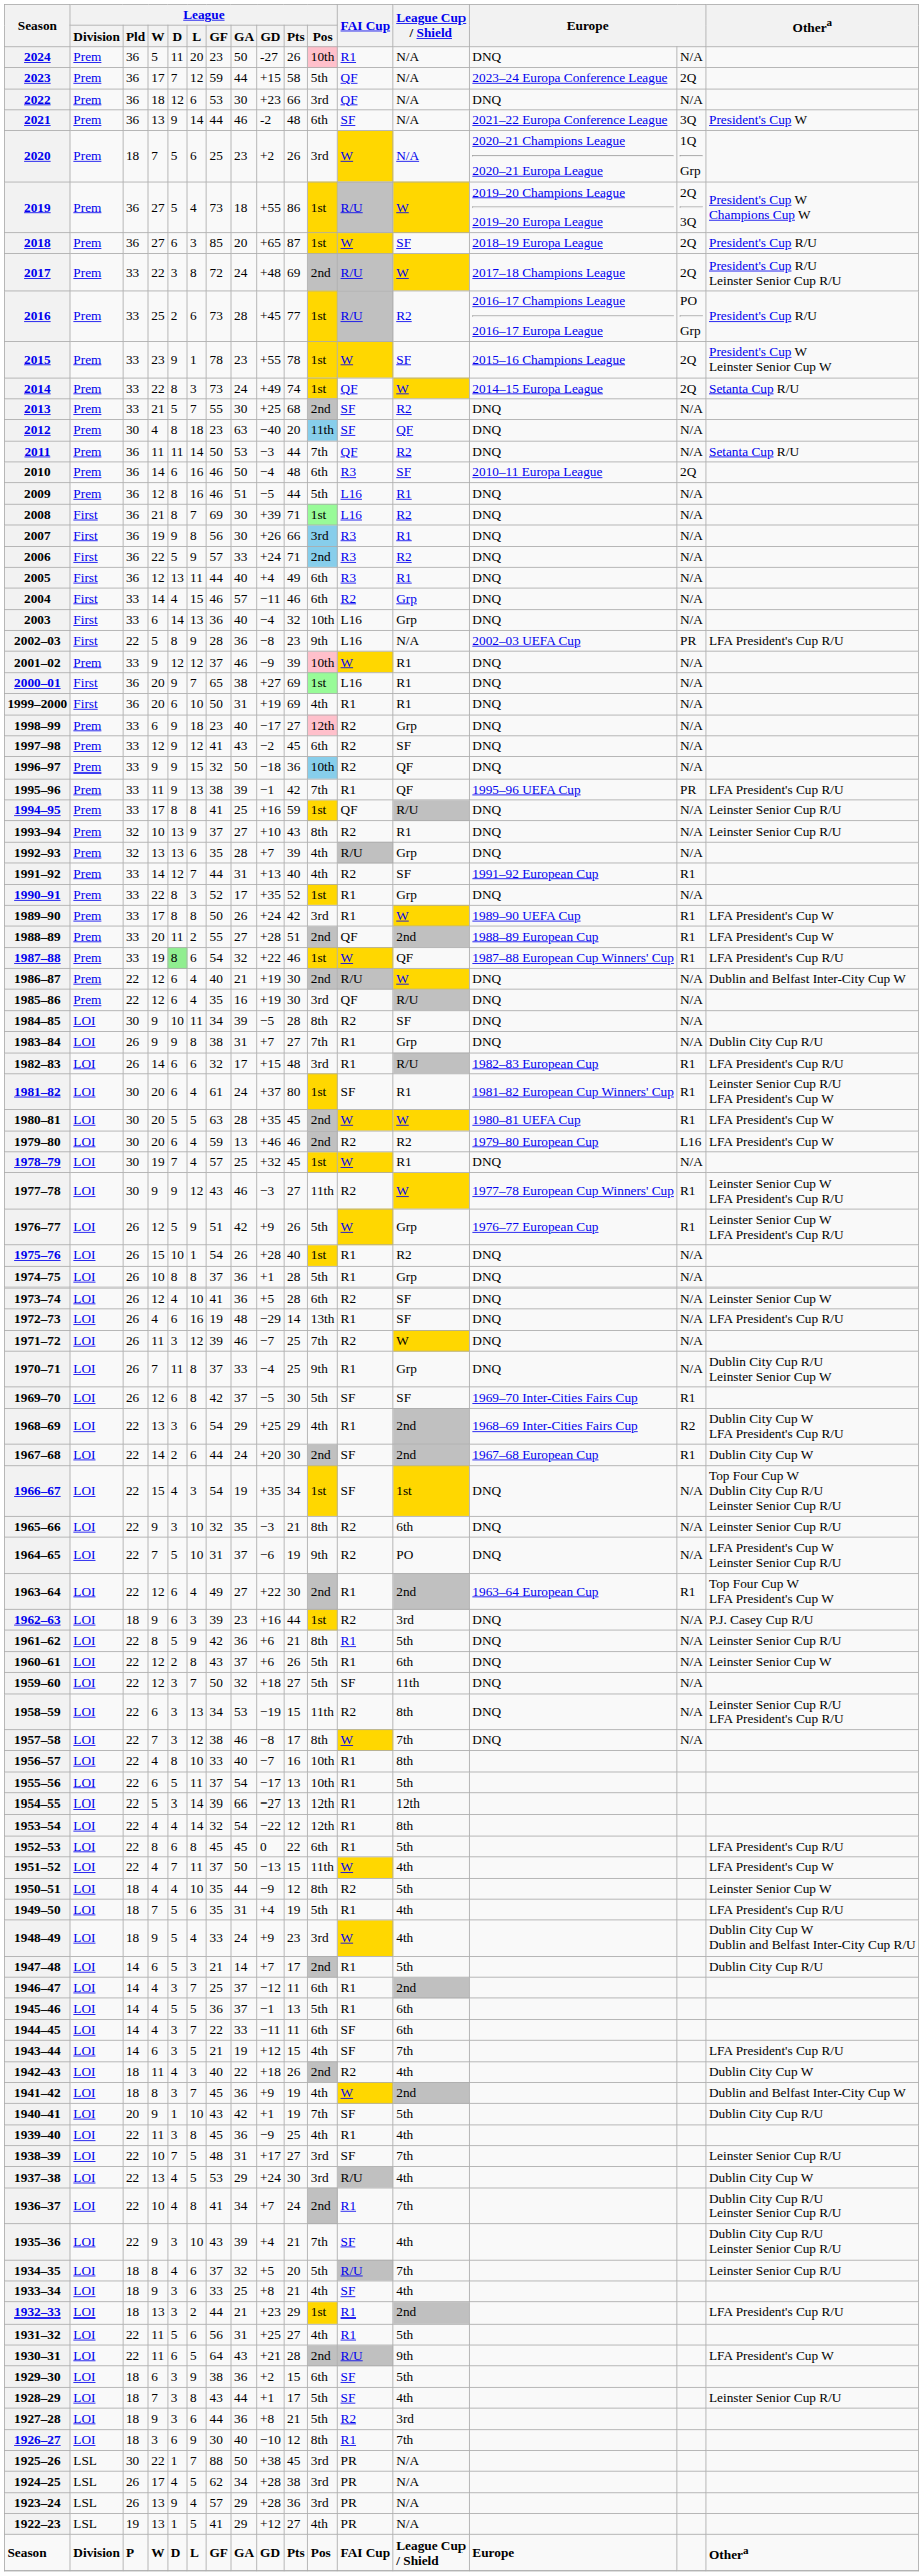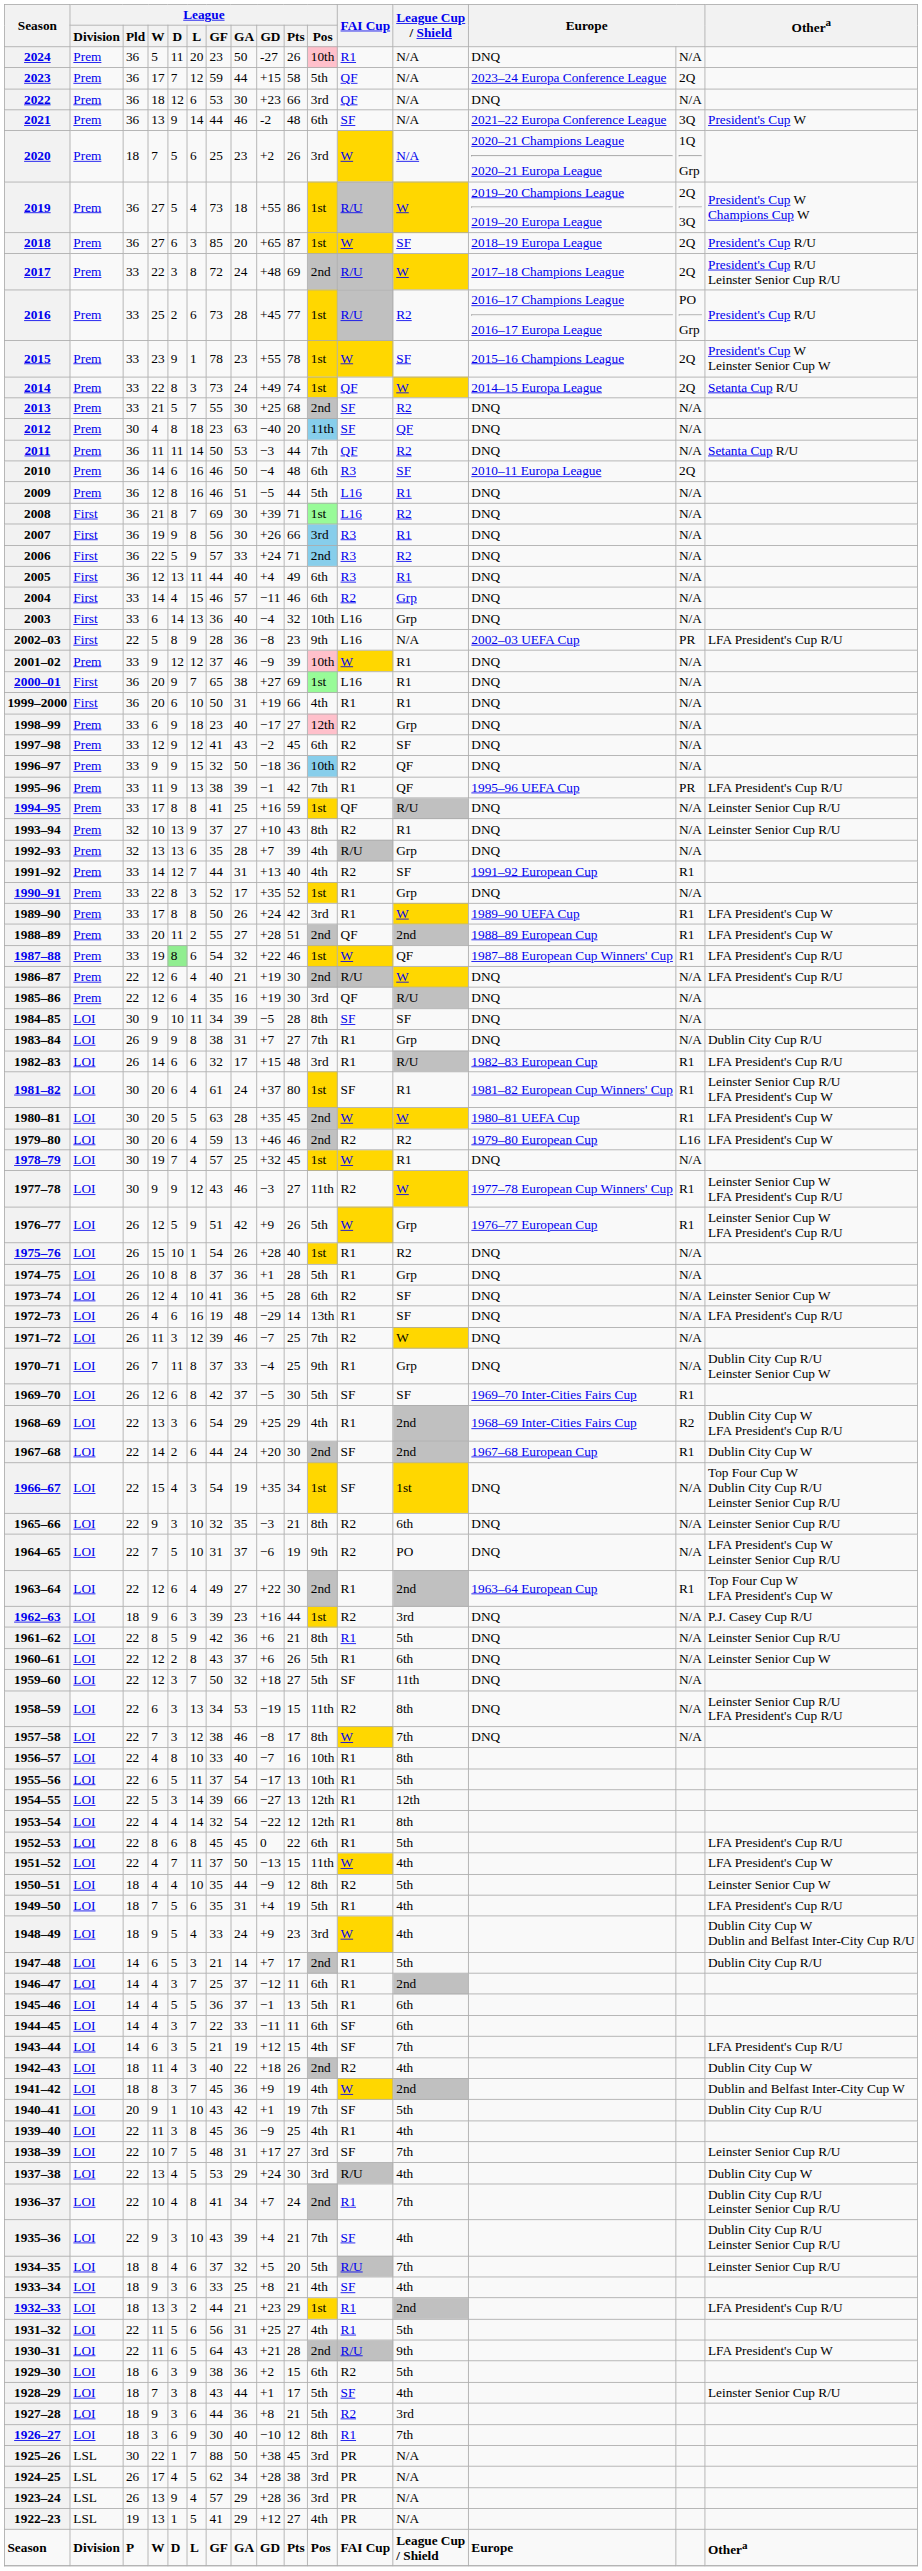1999–2000 | League / Pts: 69 -> 66
1986–87 | Othera: Dublin and Belfast Inter-City Cup W -> LFA President's Cup R/U
1984–85 | FAI Cup: R2 -> SF
1929–30 | FAI Cup: SF -> R2
